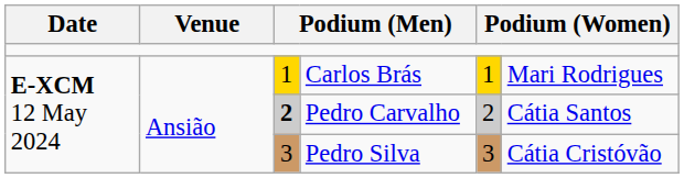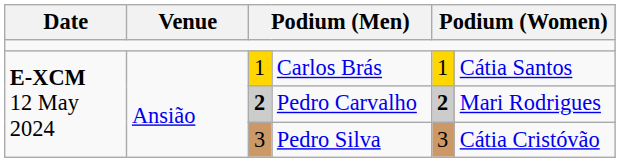Carlos Brás | column 6: Mari Rodrigues -> Cátia Santos
Pedro Carvalho | column 5: normal -> bold
Pedro Carvalho | column 6: Cátia Santos -> Mari Rodrigues
